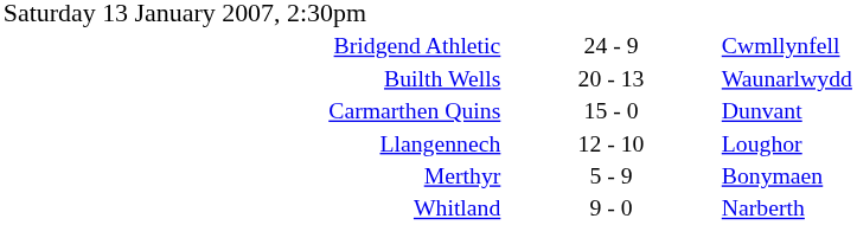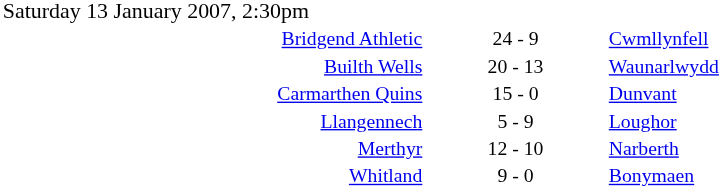Llangennech | column 2: 12 - 10 -> 5 - 9
Merthyr | column 2: 5 - 9 -> 12 - 10
Merthyr | column 3: Bonymaen -> Narberth
Whitland | column 3: Narberth -> Bonymaen
